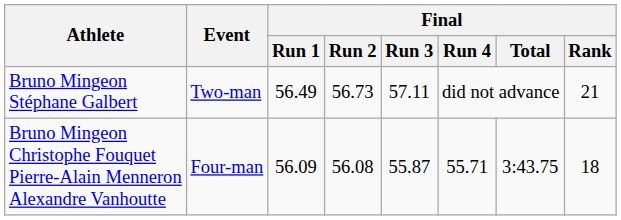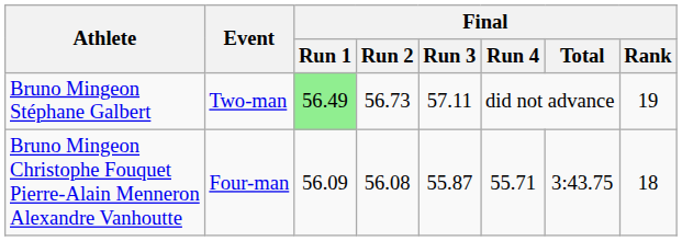Bruno Mingeon Stéphane Galbert | Final / Run 1: no background -> lightgreen background
Bruno Mingeon Stéphane Galbert | Final / Rank: 21 -> 19
